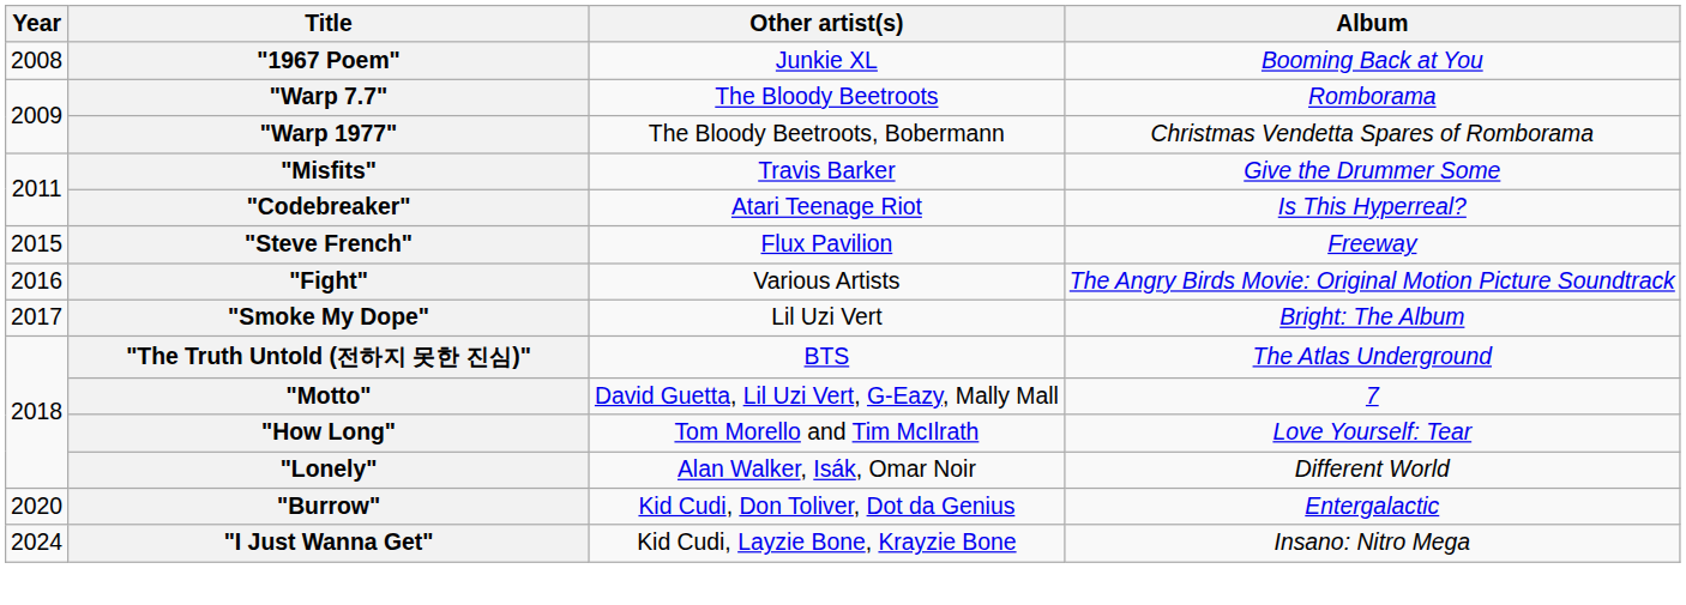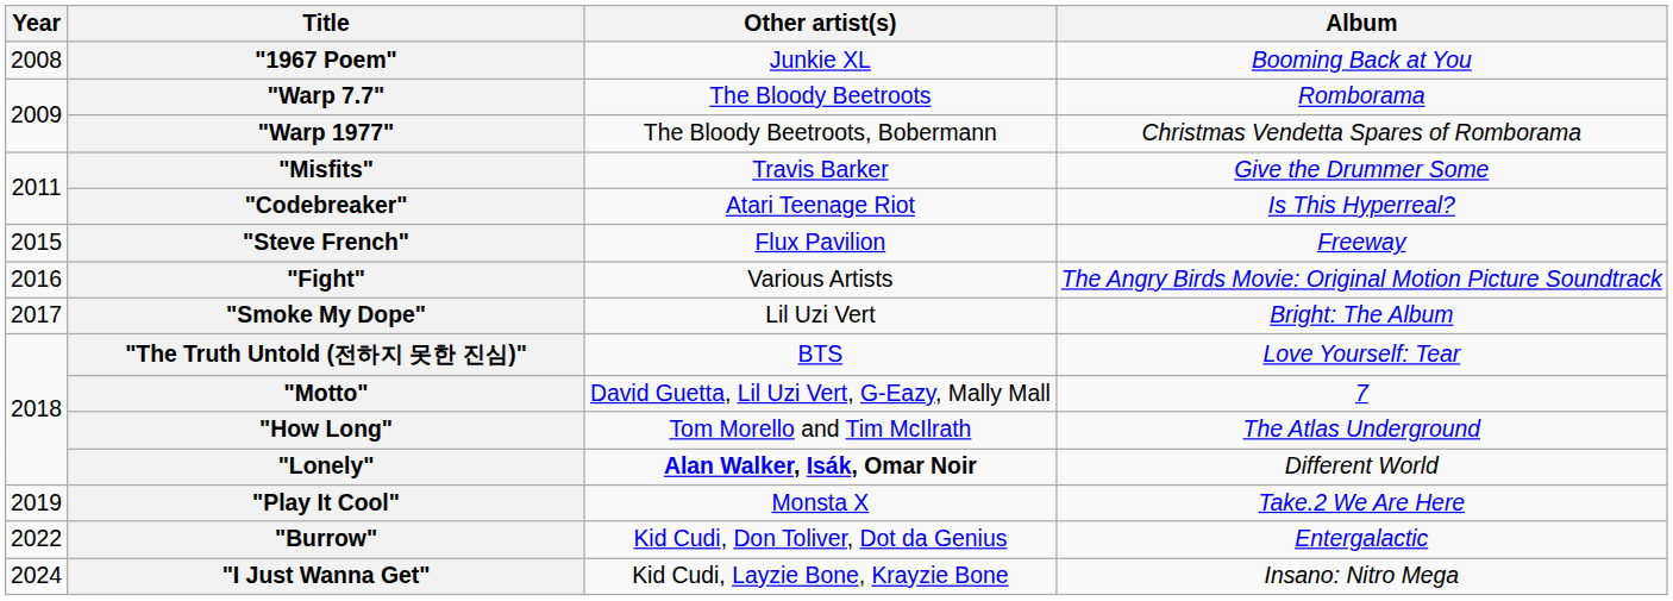"The Truth Untold (전하지 못한 진심)" | Album: The Atlas Underground -> Love Yourself: Tear
"How Long" | Album: Love Yourself: Tear -> The Atlas Underground
"Lonely" | Other artist(s): normal -> bold
+ row: 2019 | "Play It Cool" | Monsta X | Take.2 We Are Here
"Burrow" | Year: 2020 -> 2022
